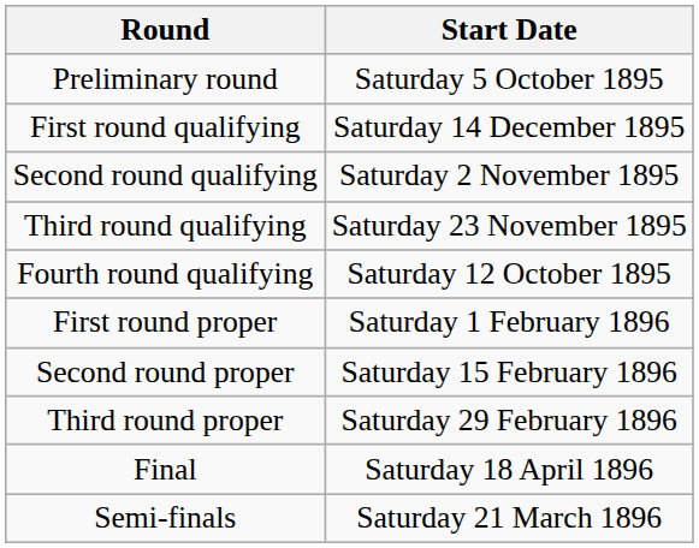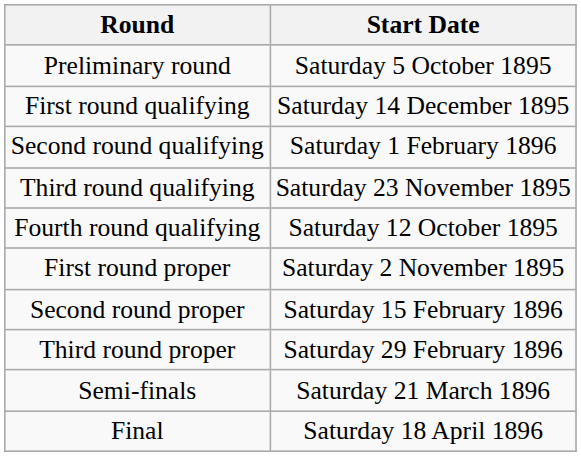Second round qualifying | Start Date: Saturday 2 November 1895 -> Saturday 1 February 1896
First round proper | Start Date: Saturday 1 February 1896 -> Saturday 2 November 1895
rows swapped: Semi-finals <-> Final
